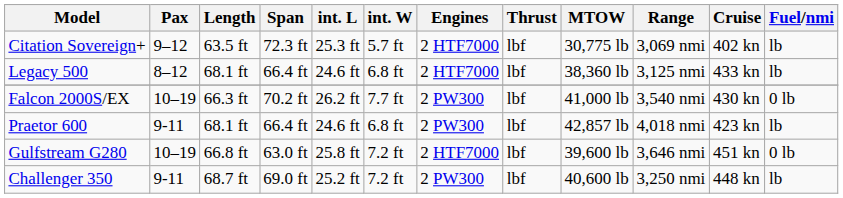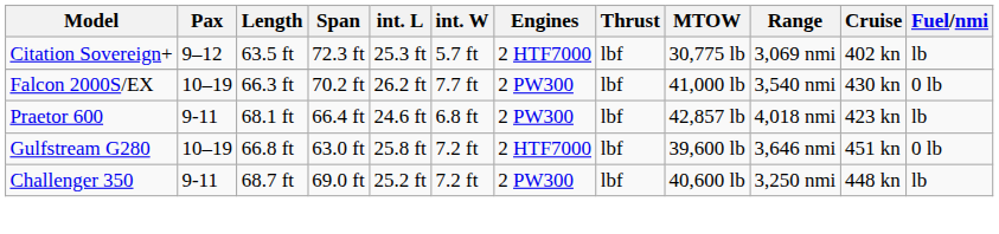- row: Legacy 500 | 8–12 | 68.1 ft | 66.4 ft | 24.6 ft | 6.8 ft | 2 HTF7000 | lbf | 38,360 lb | 3,125 nmi | 433 kn | lb
